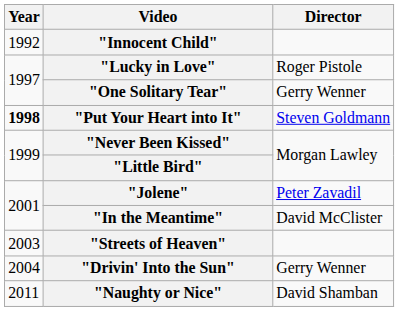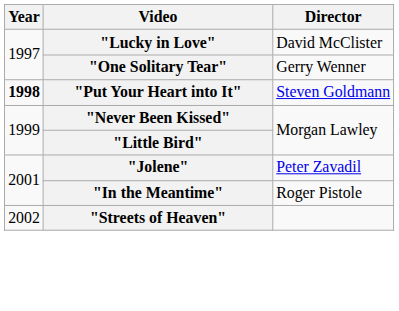- row: 1992 | "Innocent Child"
"Lucky in Love" | Director: Roger Pistole -> David McClister
"In the Meantime" | Director: David McClister -> Roger Pistole
"Streets of Heaven" | Year: 2003 -> 2002
- row: 2004 | "Drivin' Into the Sun" | Gerry Wenner
- row: 2011 | "Naughty or Nice" | David Shamban
